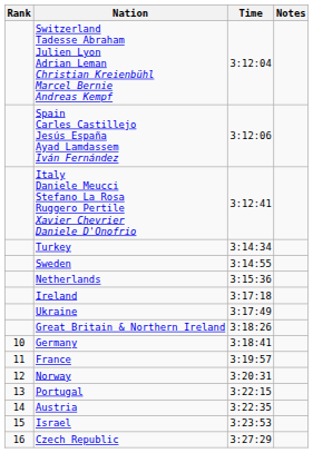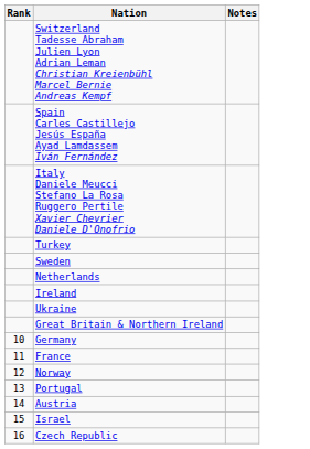- column: Time | 3:12:04 | 3:12:06 | 3:12:41 | 3:14:34 | 3:14:55 | 3:15:36 | 3:17:18 | 3:17:49 | 3:18:26 | 3:18:41 | 3:19:57 | 3:20:31 | 3:22:15 | 3:22:35 | 3:23:53 | 3:27:29
